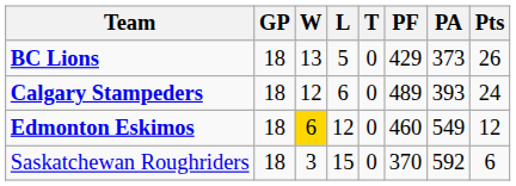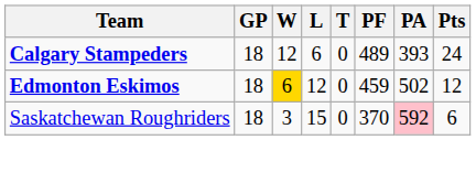- row: BC Lions | 18 | 13 | 5 | 0 | 429 | 373 | 26
Edmonton Eskimos | PF: 460 -> 459
Edmonton Eskimos | PA: 549 -> 502
Saskatchewan Roughriders | PA: no background -> pink background
